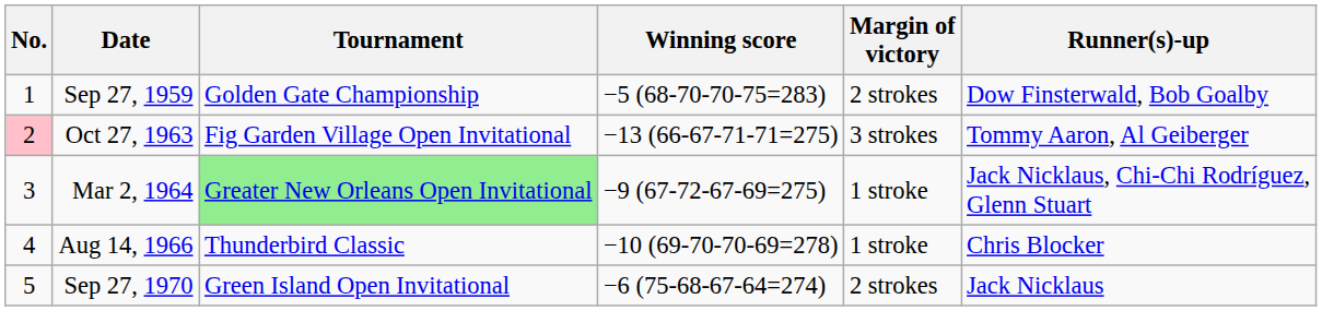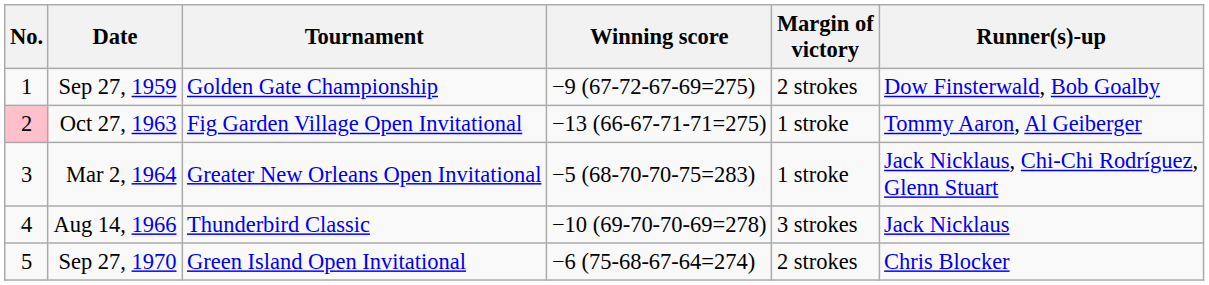Sep 27, 1959 | Winning score: −5 (68-70-70-75=283) -> −9 (67-72-67-69=275)
Oct 27, 1963 | Margin of victory: 3 strokes -> 1 stroke
Mar 2, 1964 | Tournament: lightgreen background -> no background
Mar 2, 1964 | Winning score: −9 (67-72-67-69=275) -> −5 (68-70-70-75=283)
Aug 14, 1966 | Margin of victory: 1 stroke -> 3 strokes
Aug 14, 1966 | Runner(s)-up: Chris Blocker -> Jack Nicklaus
Sep 27, 1970 | Runner(s)-up: Jack Nicklaus -> Chris Blocker
